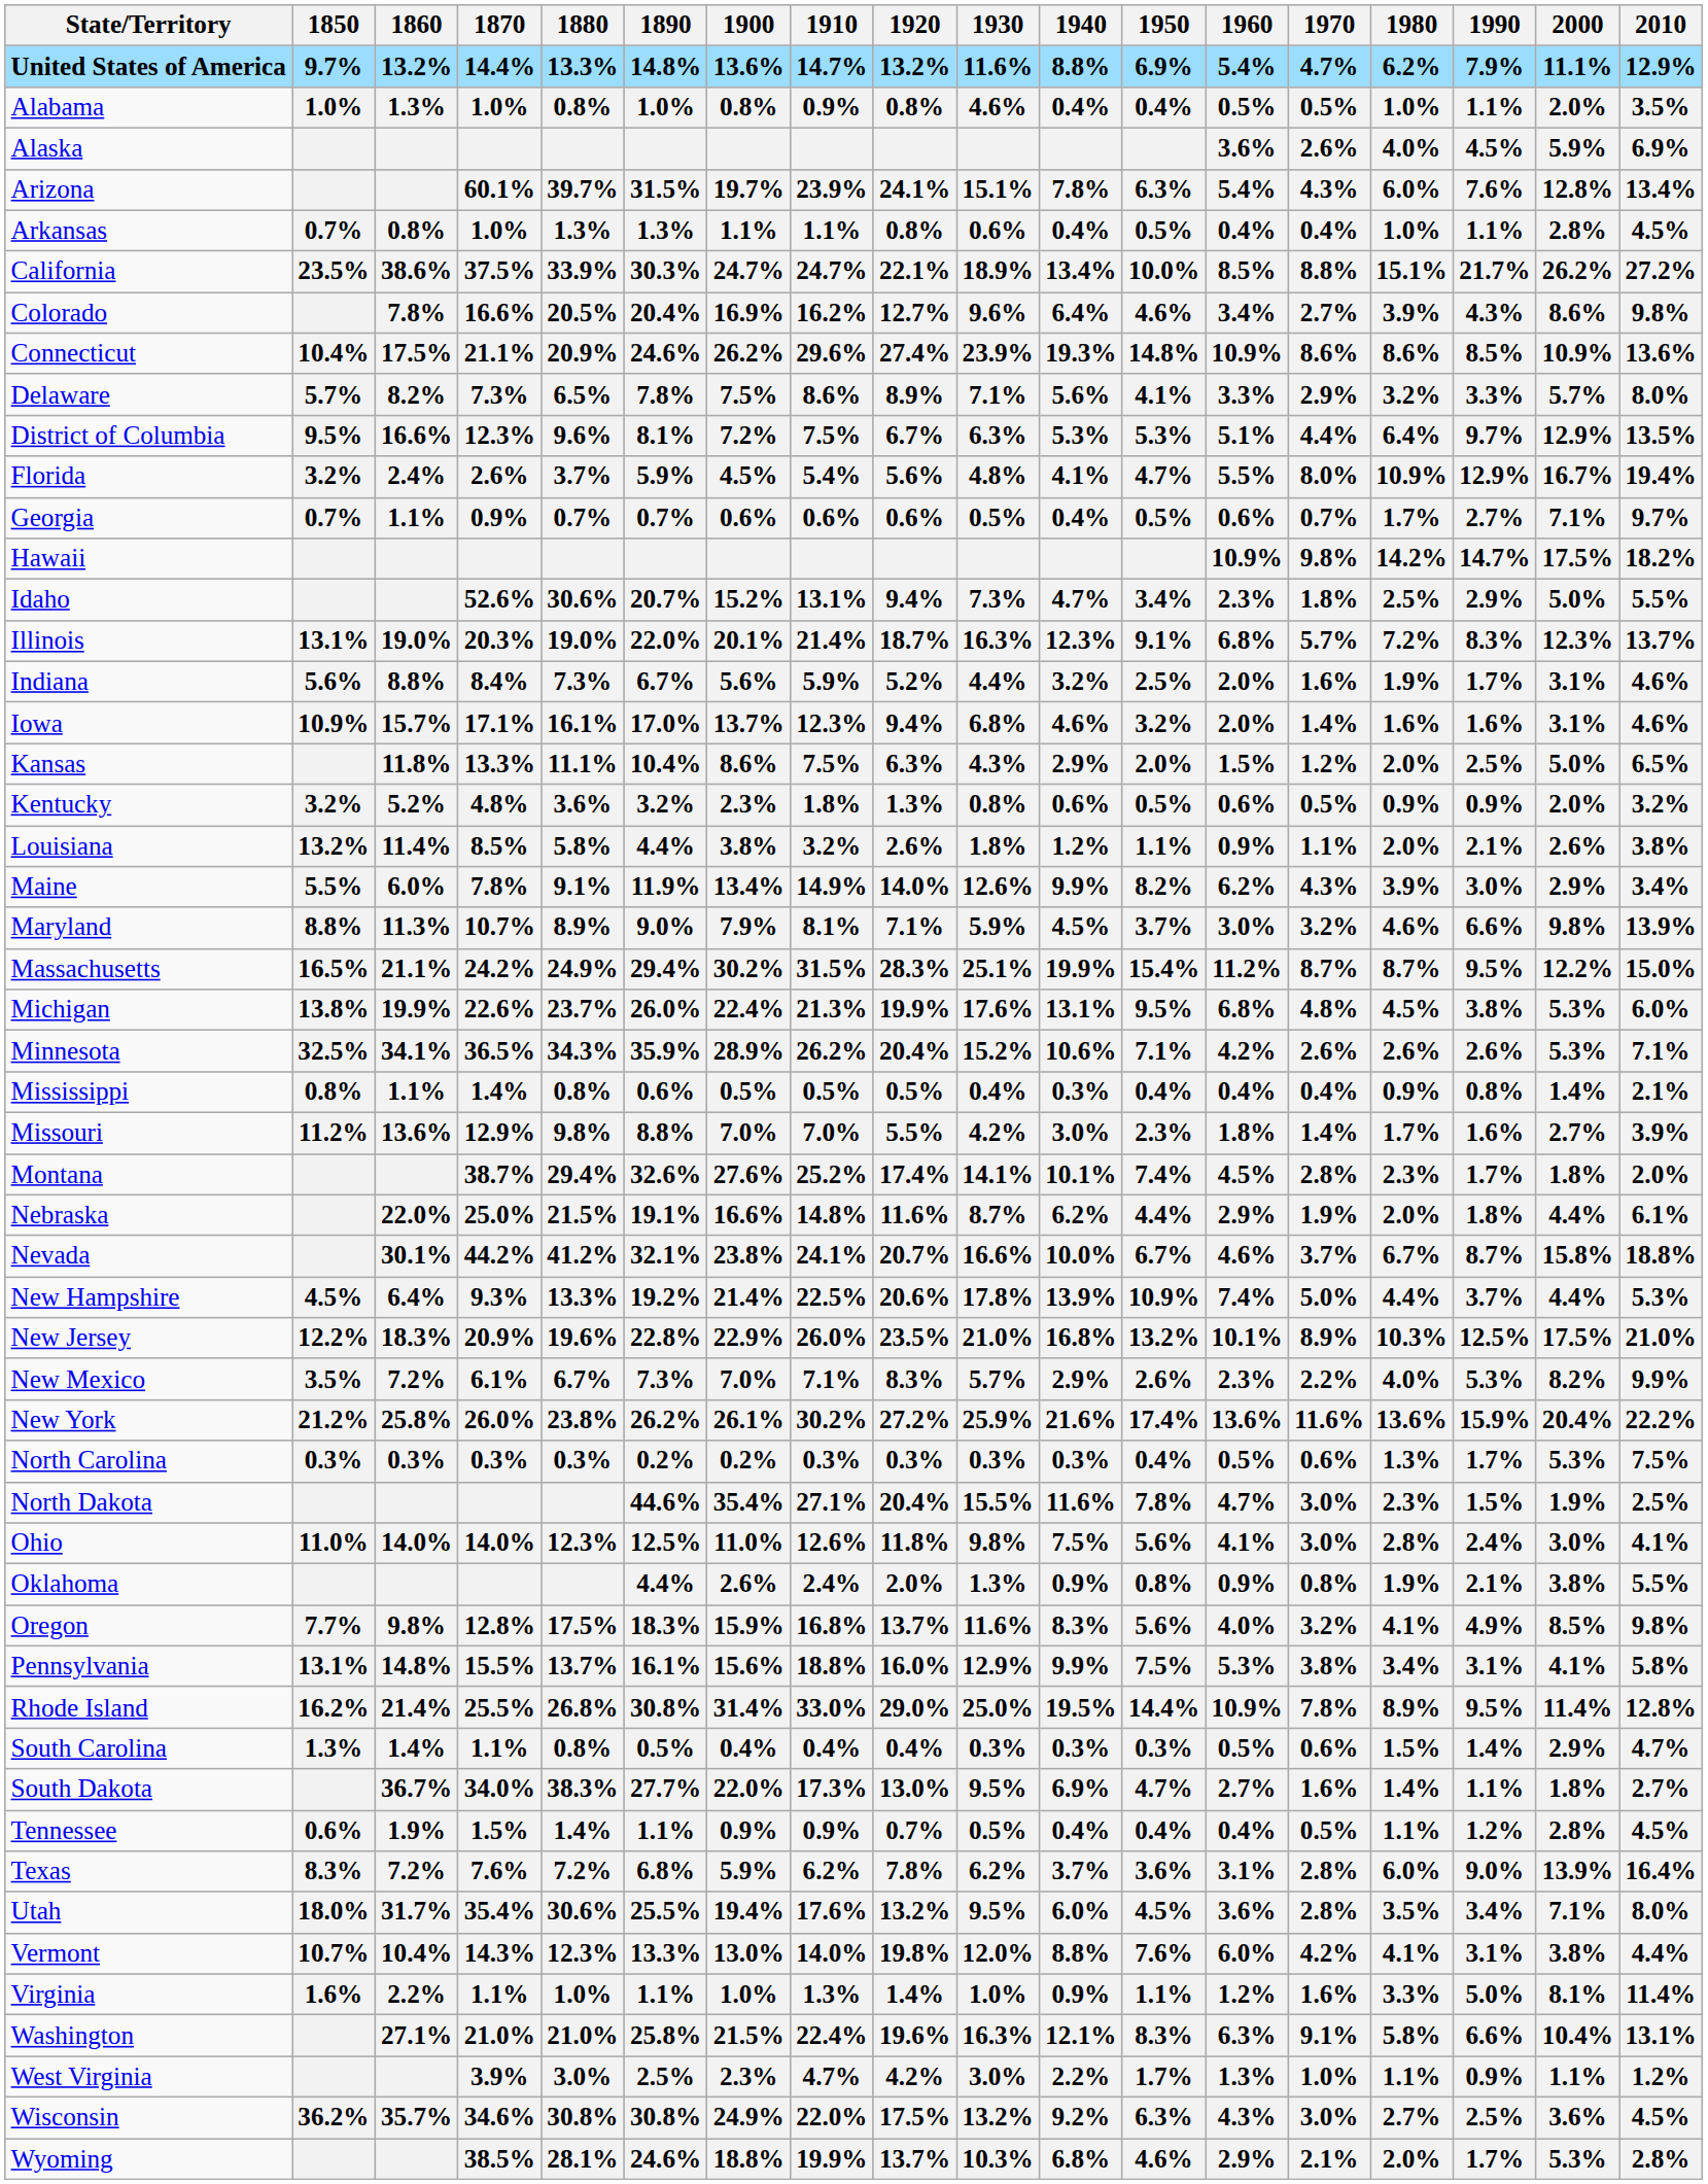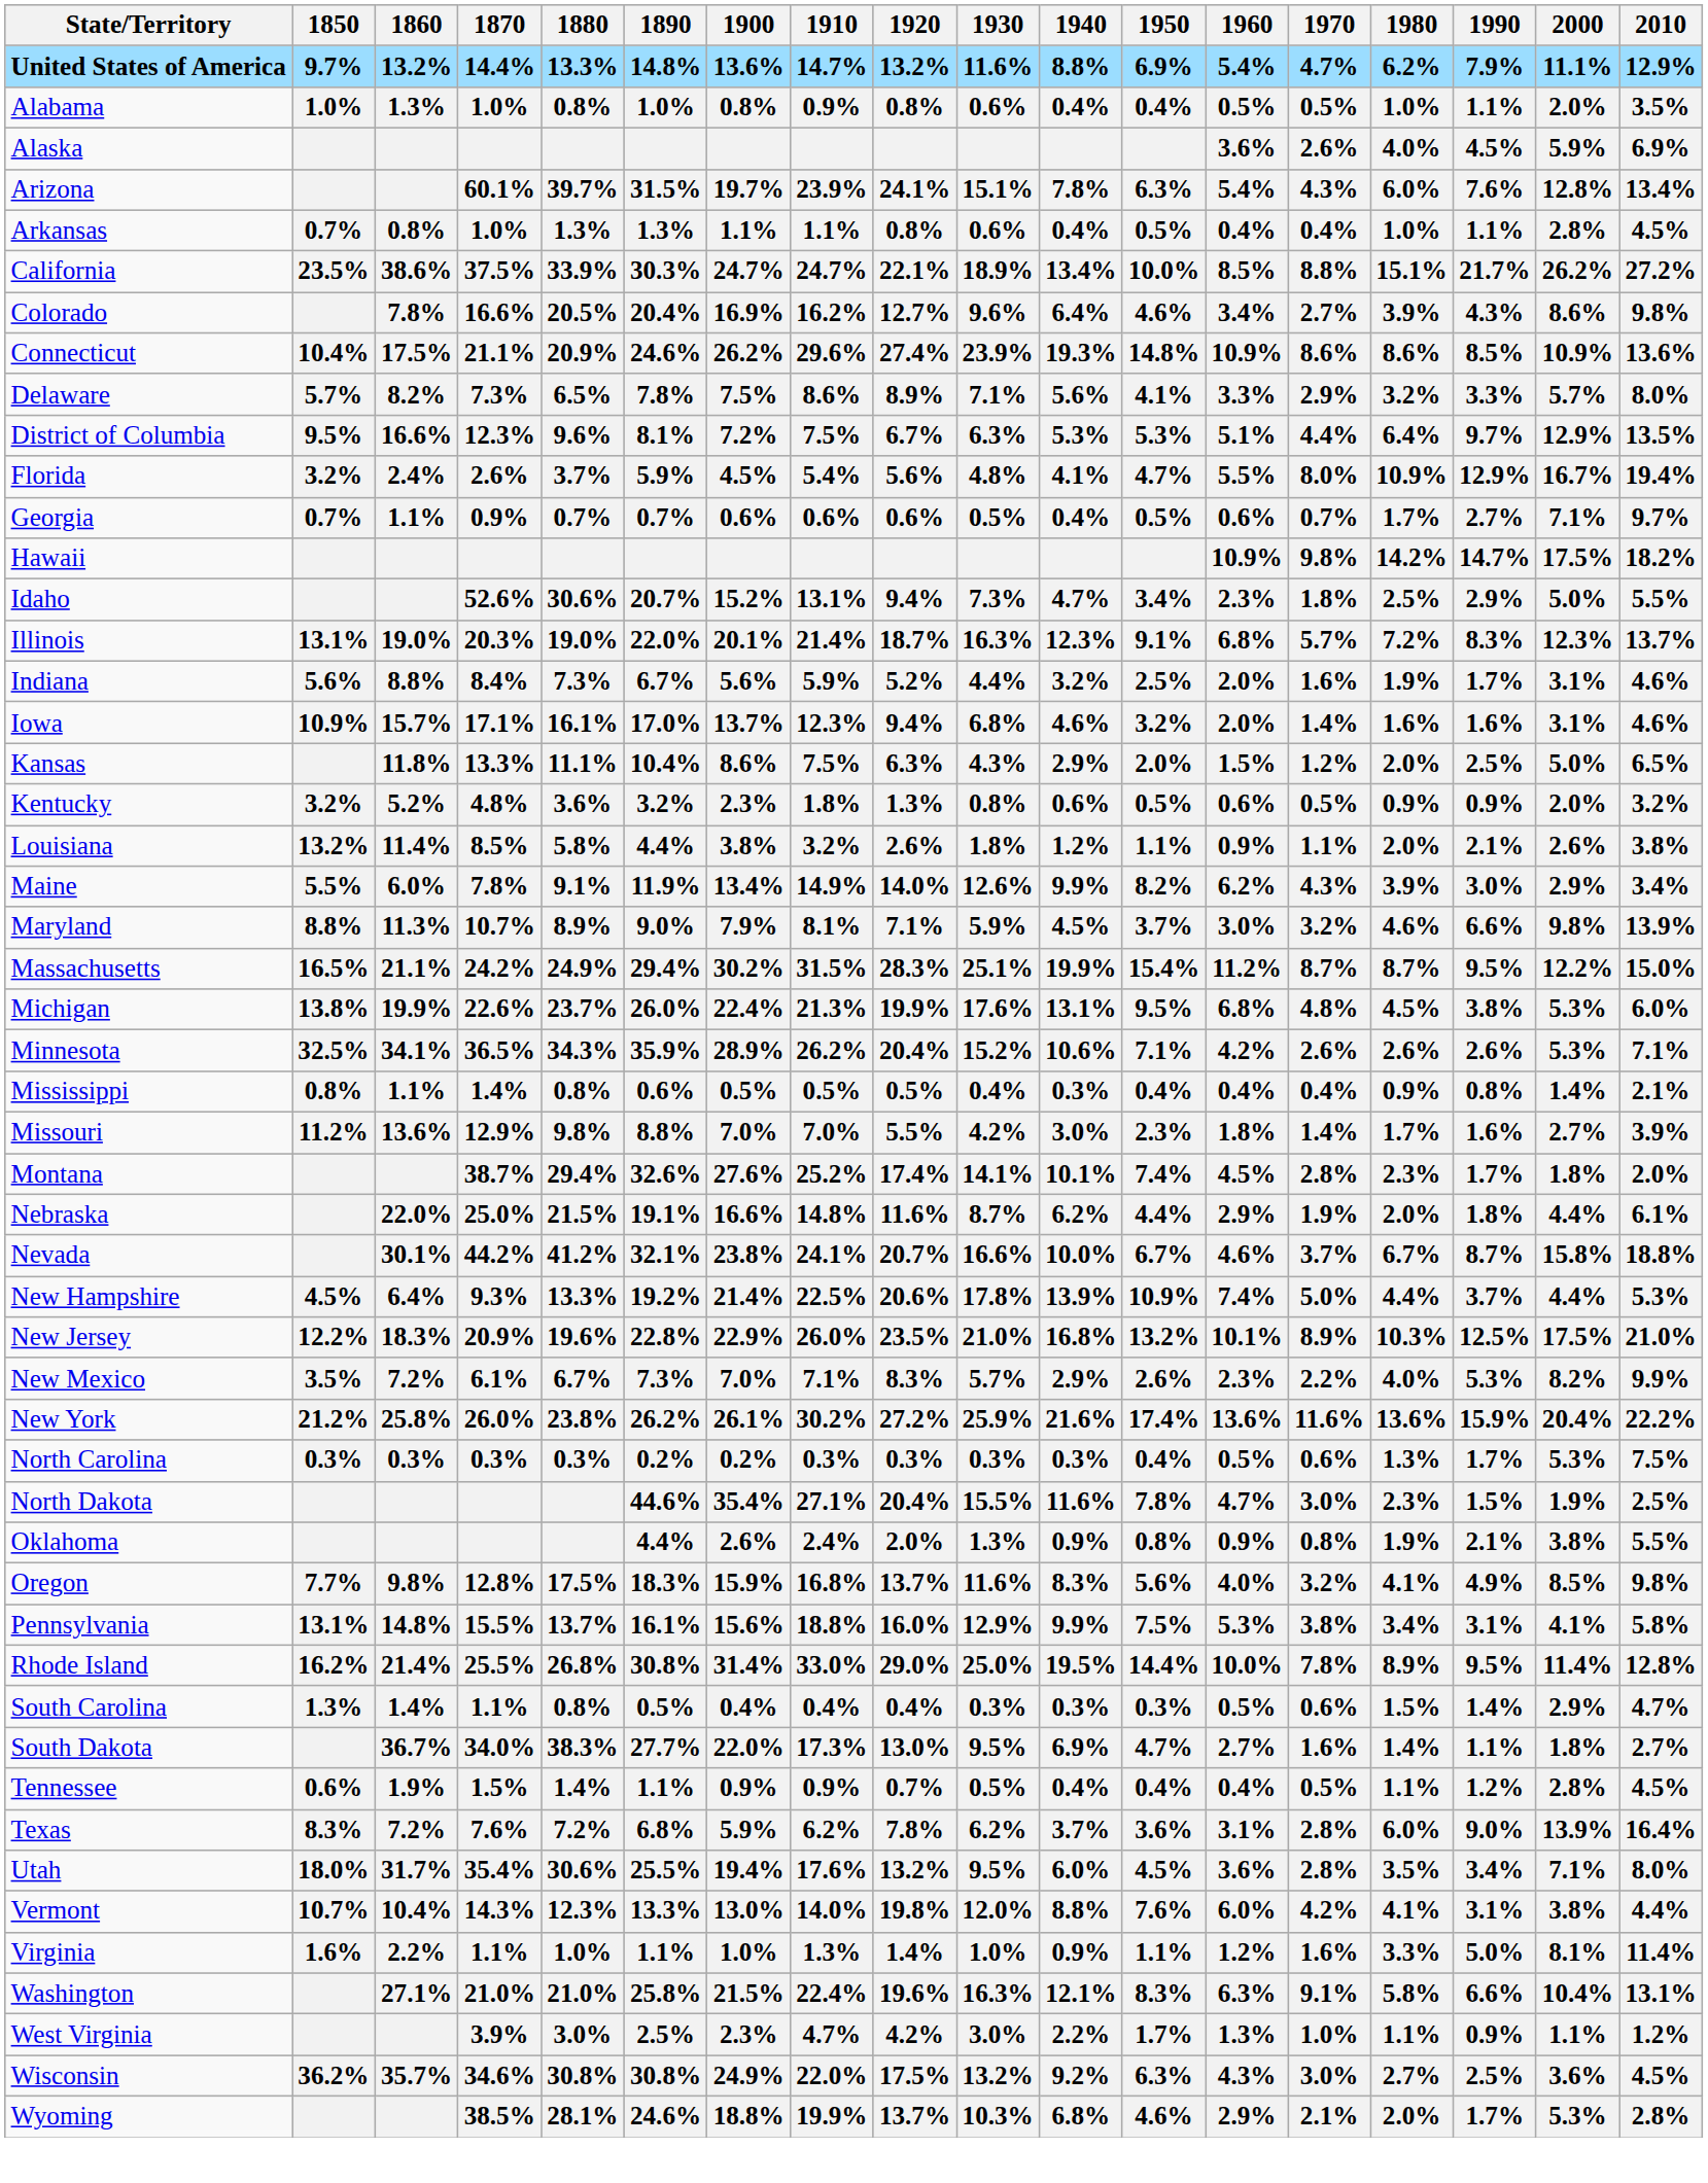Alabama | 1930: 4.6% -> 0.6%
- row: Ohio | 11.0% | 14.0% | 14.0% | 12.3% | 12.5% | 11.0% | 12.6% | 11.8% | 9.8% | 7.5% | 5.6% | 4.1% | 3.0% | 2.8% | 2.4% | 3.0% | 4.1%
Rhode Island | 1960: 10.9% -> 10.0%
